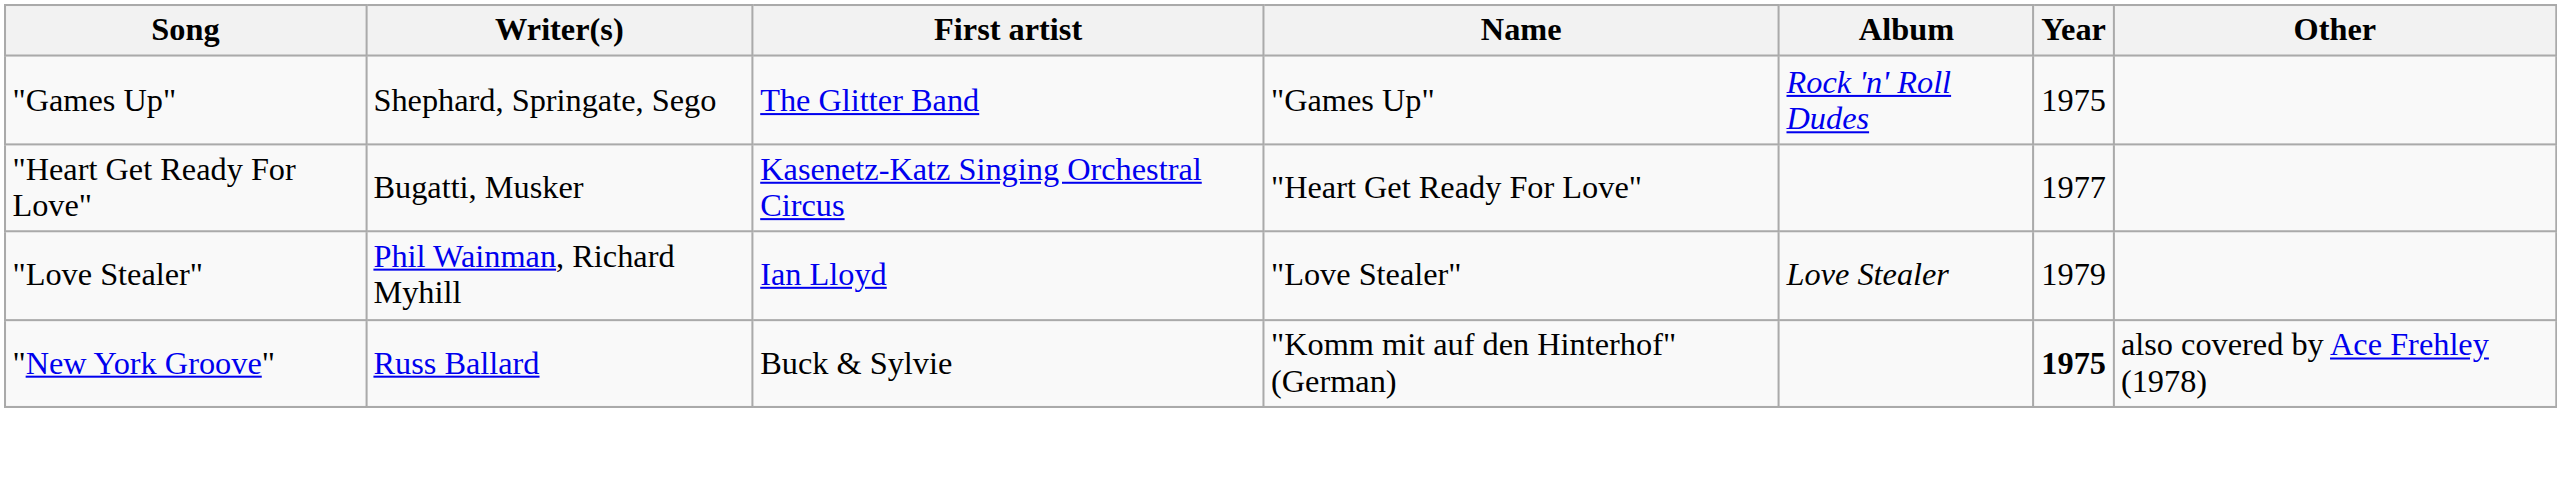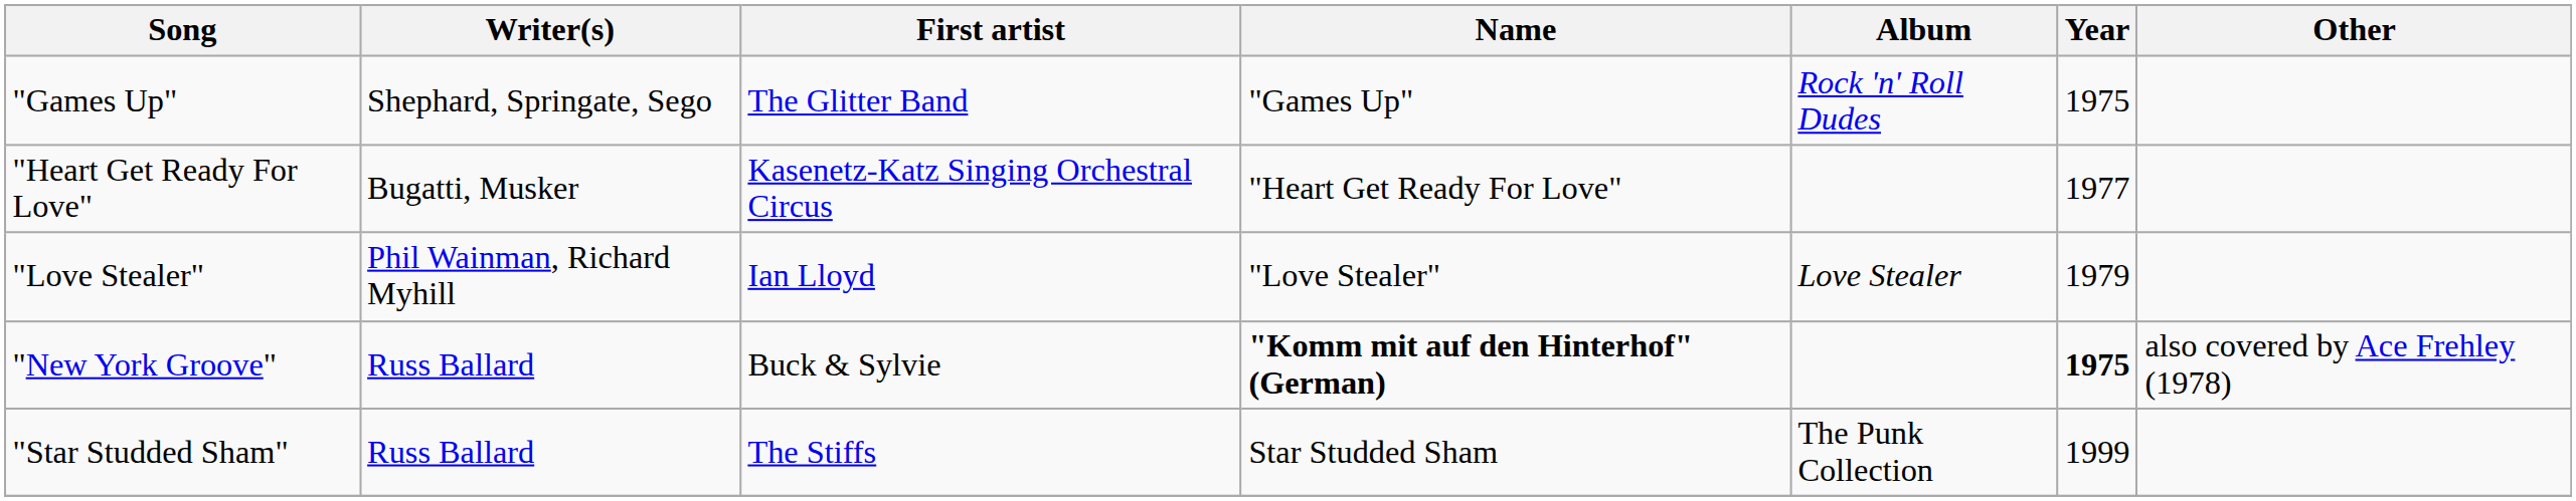"New York Groove" | Name: normal -> bold
+ row: "Star Studded Sham" | Russ Ballard | The Stiffs | Star Studded Sham | The Punk Collection | 1999
